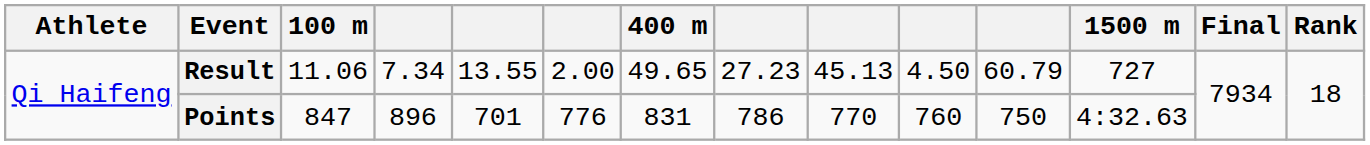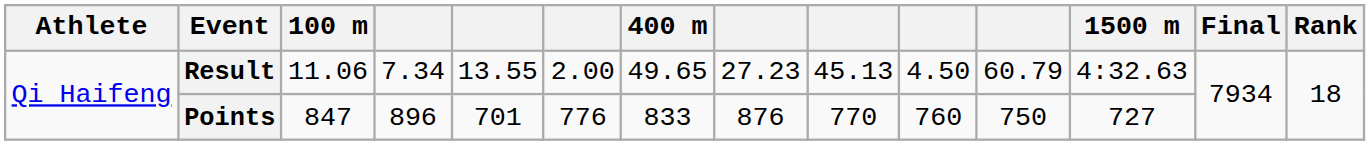Result | 1500 m: 727 -> 4:32.63
Points | 400 m: 831 -> 833
Points | column 8: 786 -> 876
Points | 1500 m: 4:32.63 -> 727
